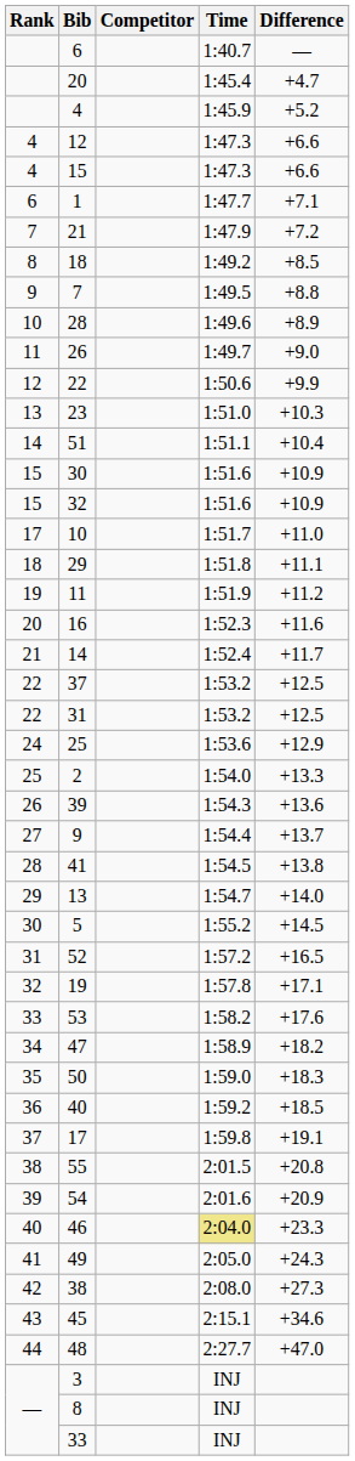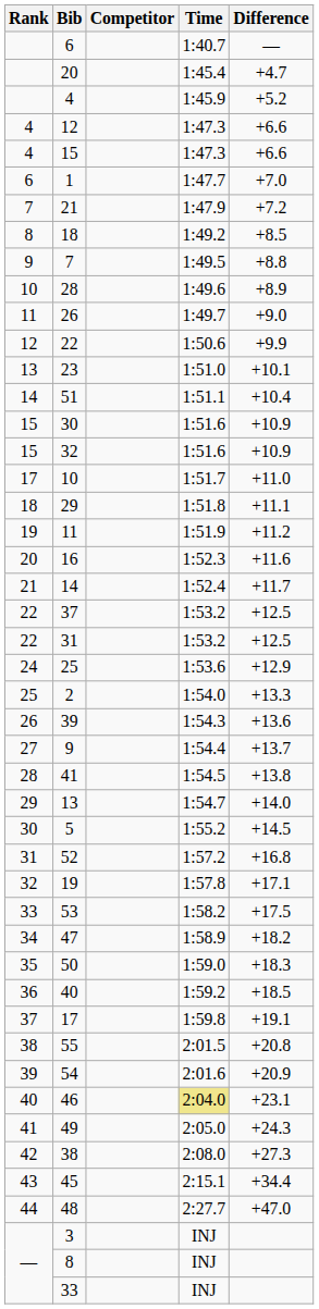1 | Difference: +7.1 -> +7.0
23 | Difference: +10.3 -> +10.1
52 | Difference: +16.5 -> +16.8
53 | Difference: +17.6 -> +17.5
46 | Difference: +23.3 -> +23.1
45 | Difference: +34.6 -> +34.4
